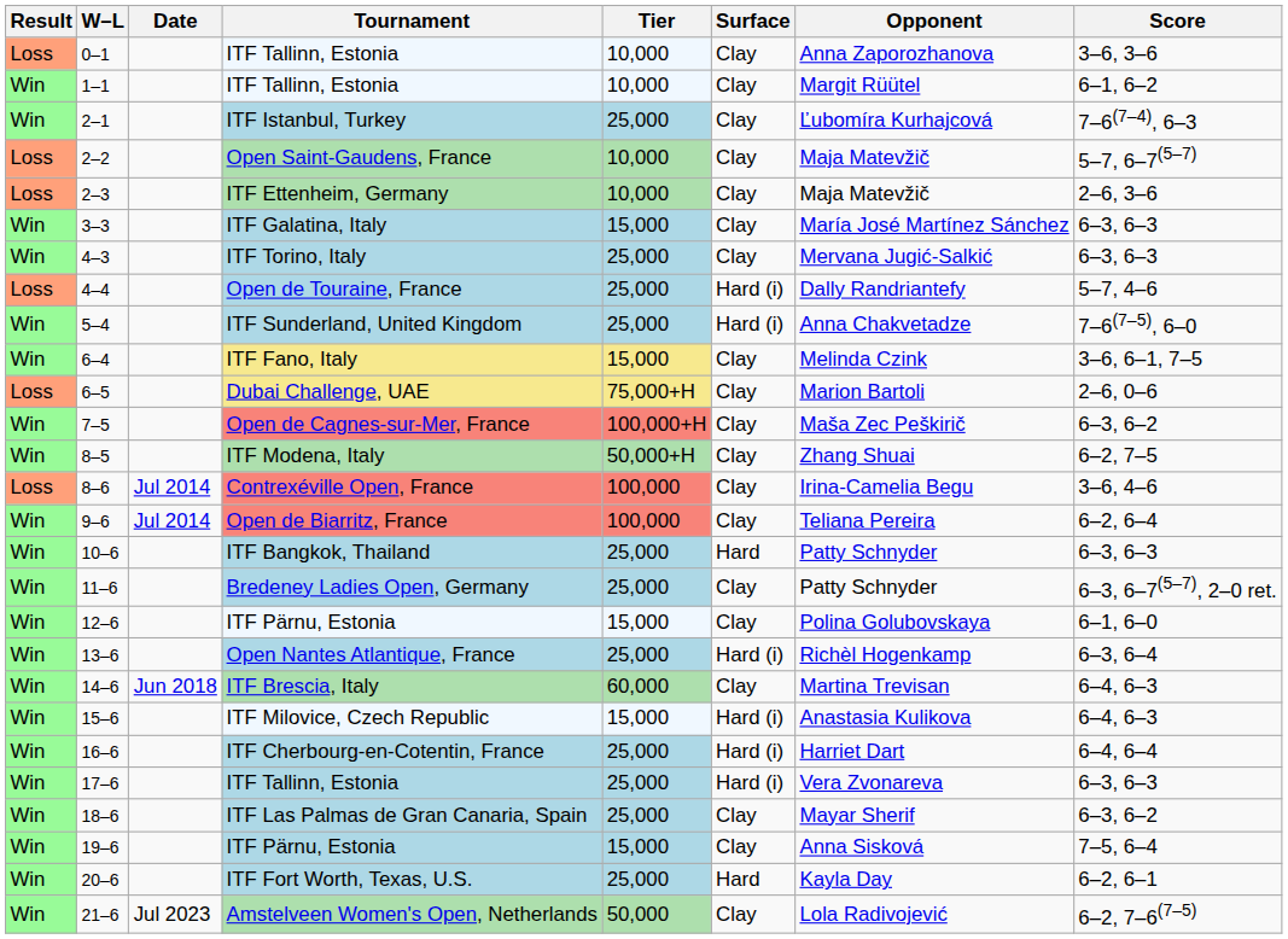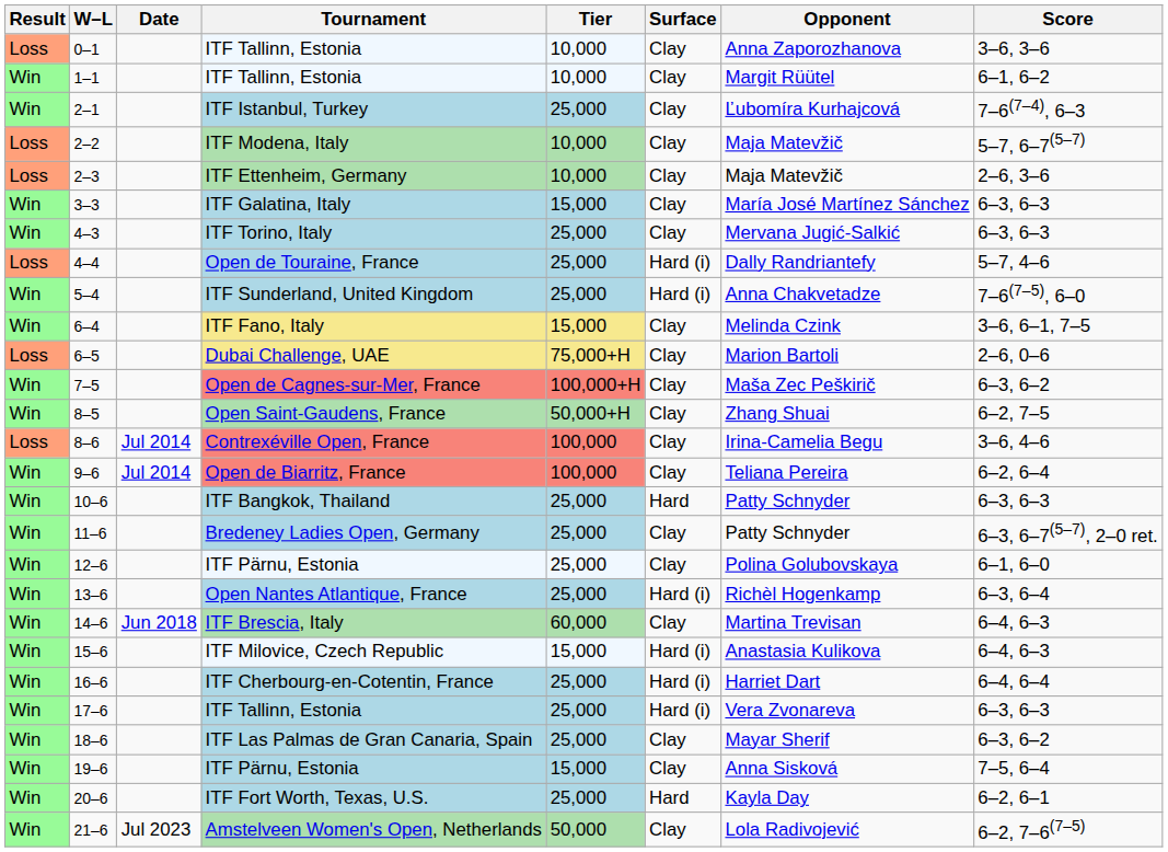2–2 | Tournament: Open Saint-Gaudens, France -> ITF Modena, Italy
8–5 | Tournament: ITF Modena, Italy -> Open Saint-Gaudens, France
12–6 | Tier: 15,000 -> 25,000
